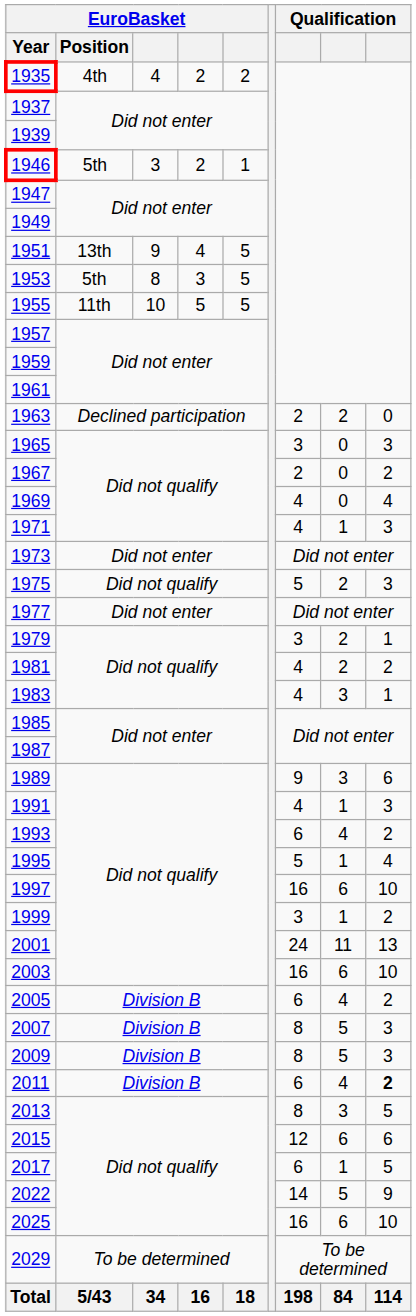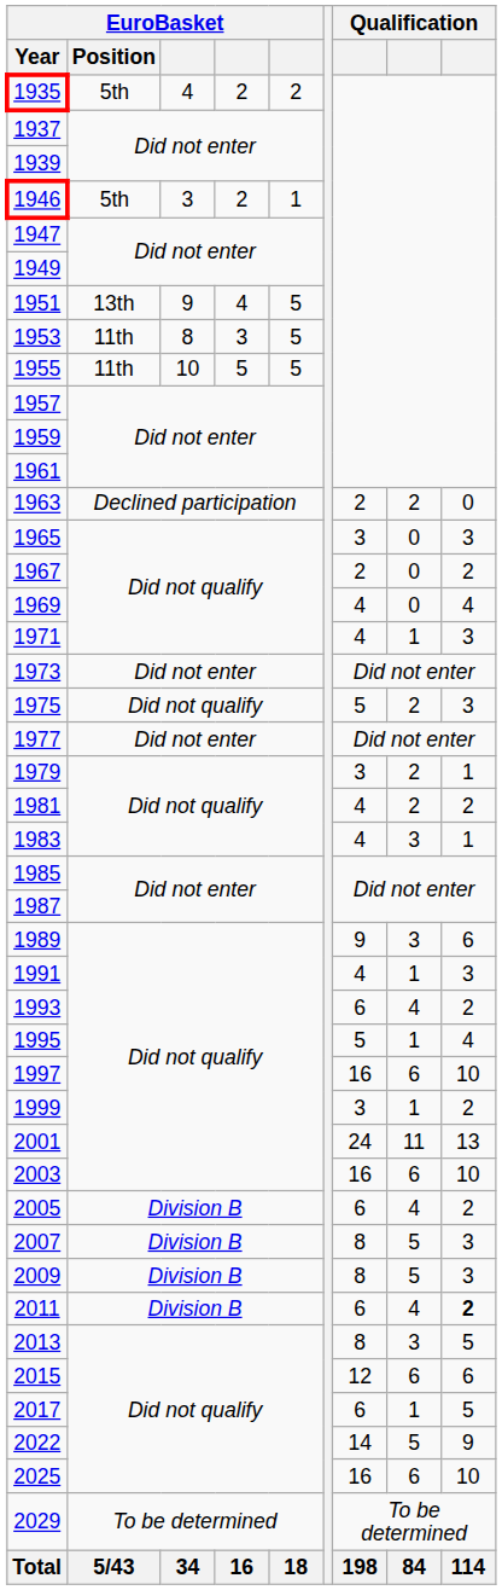1935 | EuroBasket / Position: 4th -> 5th
1953 | EuroBasket / Position: 5th -> 11th
